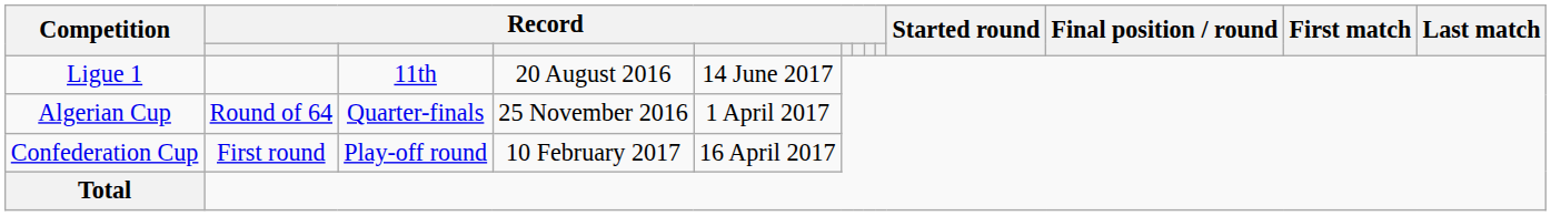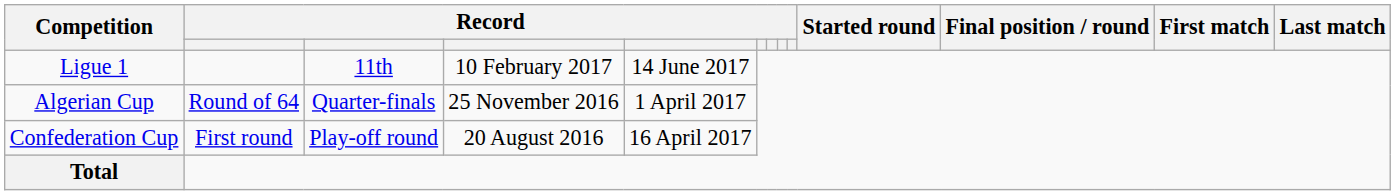Ligue 1 | column 4: 20 August 2016 -> 10 February 2017
Confederation Cup | column 4: 10 February 2017 -> 20 August 2016
